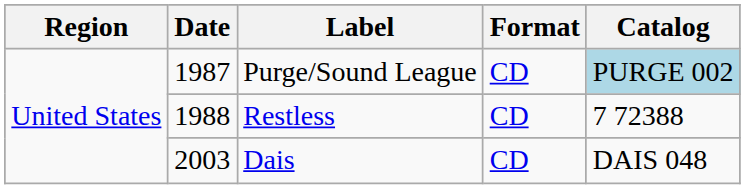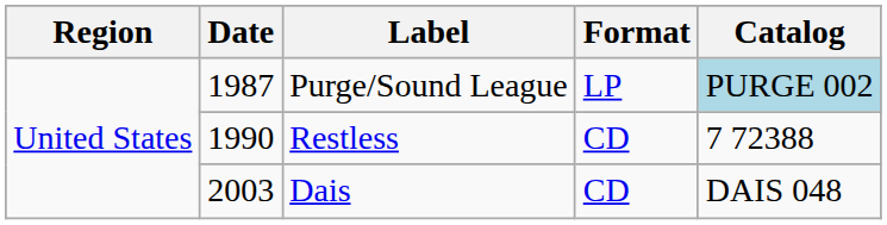Purge/Sound League | Format: CD -> LP
Restless | Date: 1988 -> 1990
